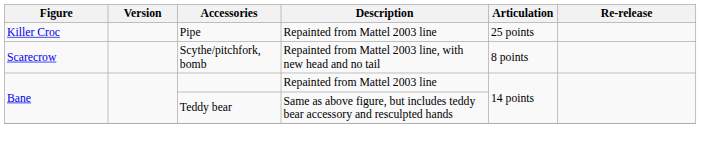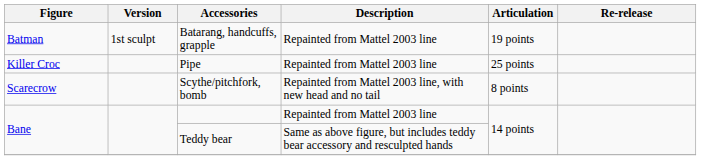+ row: Batman | 1st sculpt | Batarang, handcuffs, grapple | Repainted from Mattel 2003 line | 19 points
